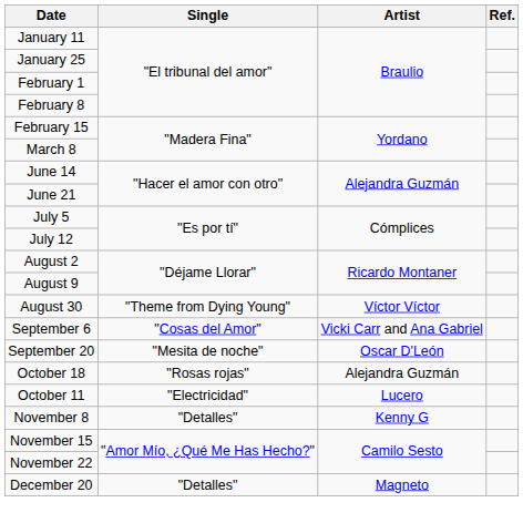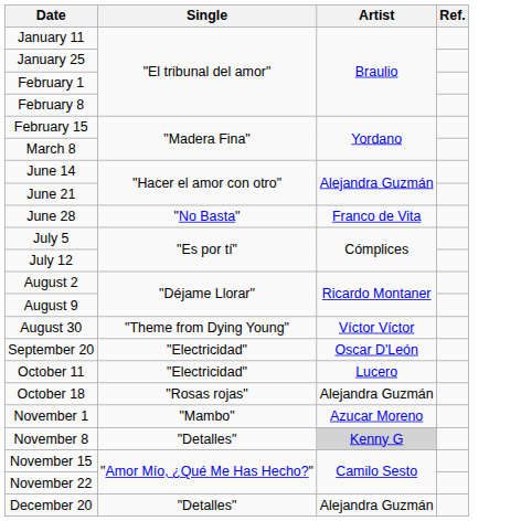+ row: June 28 | "No Basta" | Franco de Vita
- row: September 6 | "Cosas del Amor" | Vicki Carr and Ana Gabriel
September 20 | Single: "Mesita de noche" -> "Electricidad"
rows swapped: October 11 <-> October 18
+ row: November 1 | "Mambo" | Azucar Moreno
November 8 | Artist: no background -> lightgrey background
December 20 | Artist: Magneto -> Alejandra Guzmán
